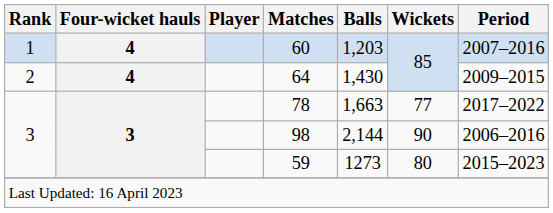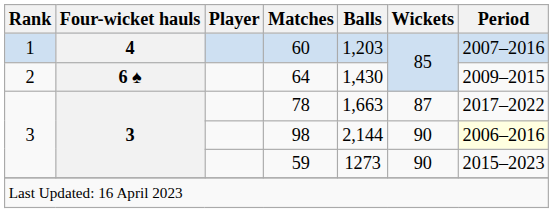64 | Four-wicket hauls: 4 -> 6 ♠
78 | Wickets: 77 -> 87
98 | Period: no background -> lightyellow background
59 | Wickets: 80 -> 90
